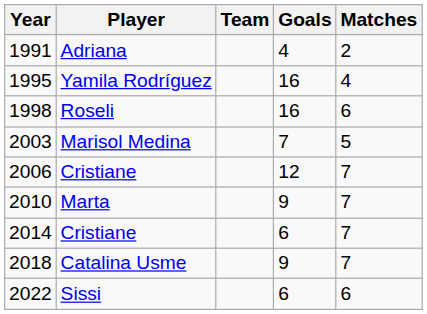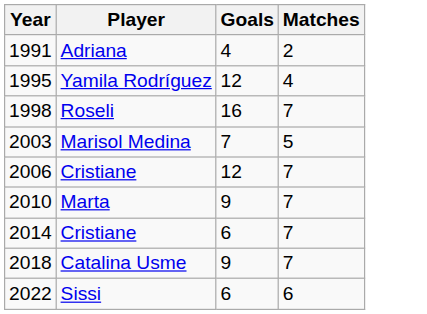- column: Team
1995 | Goals: 16 -> 12
1998 | Matches: 6 -> 7
